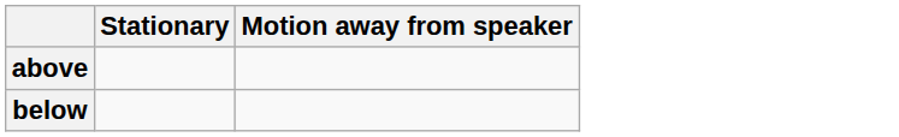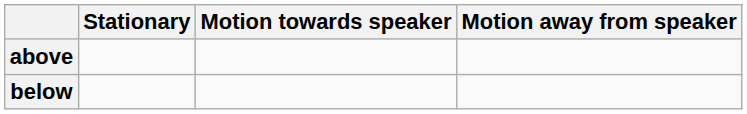+ column: Motion towards speaker
